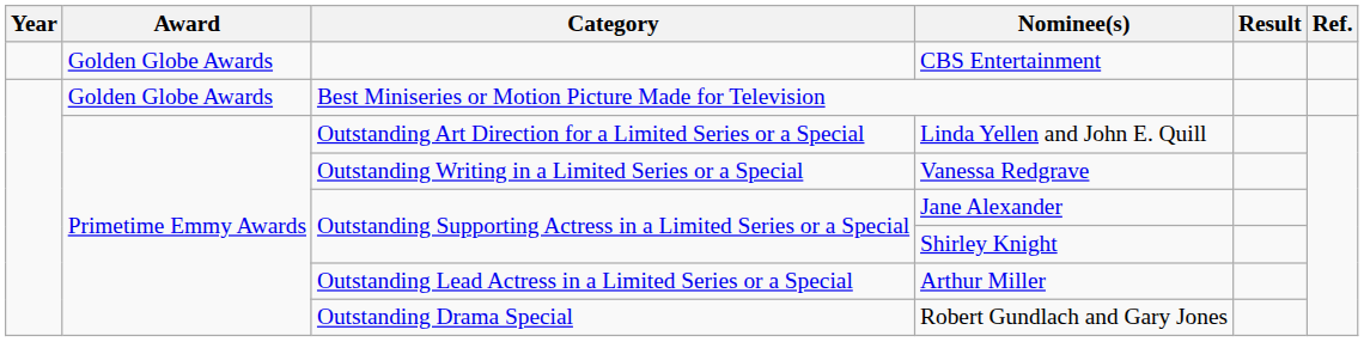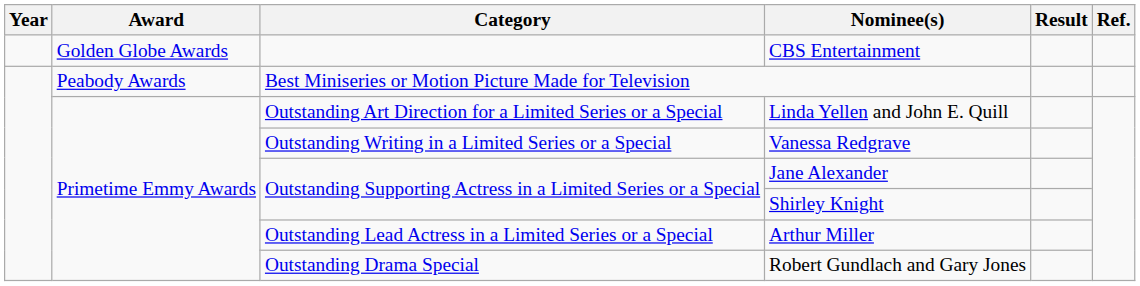Best Miniseries or Motion Picture Made for Television | Award: Golden Globe Awards -> Peabody Awards
